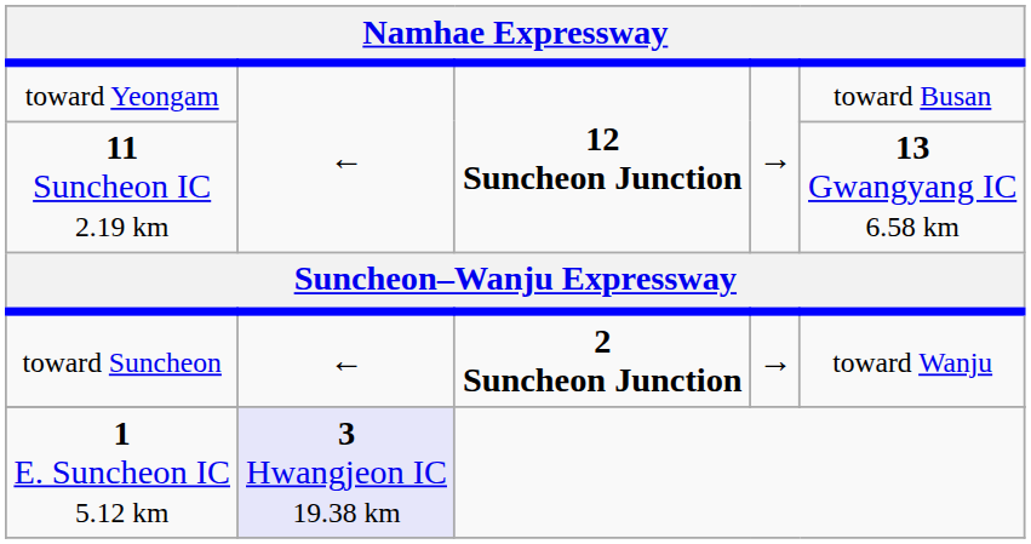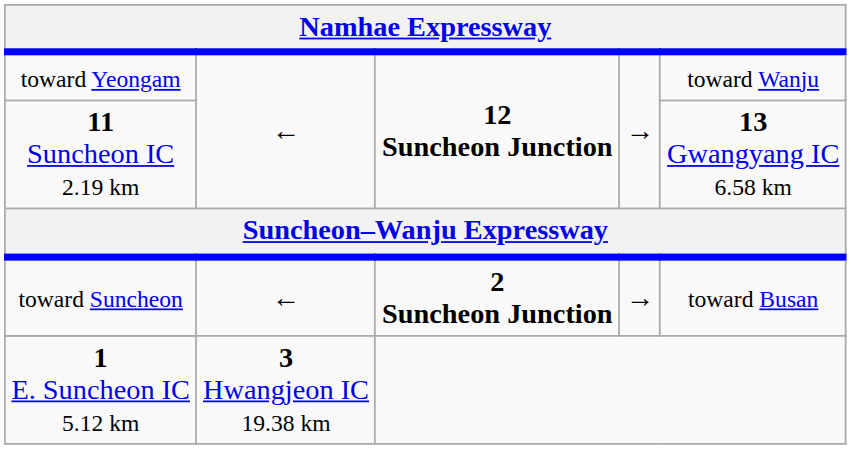toward Yeongam | column 5: toward Busan -> toward Wanju
toward Suncheon | column 5: toward Wanju -> toward Busan
1 E. Suncheon IC 5.12 km | column 2: lavender background -> no background
